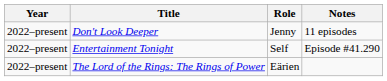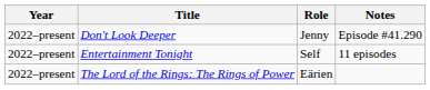Don't Look Deeper | Notes: 11 episodes -> Episode #41.290
Entertainment Tonight | Notes: Episode #41.290 -> 11 episodes
